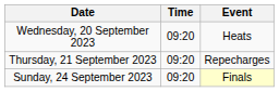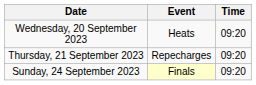columns swapped: Time <-> Event
